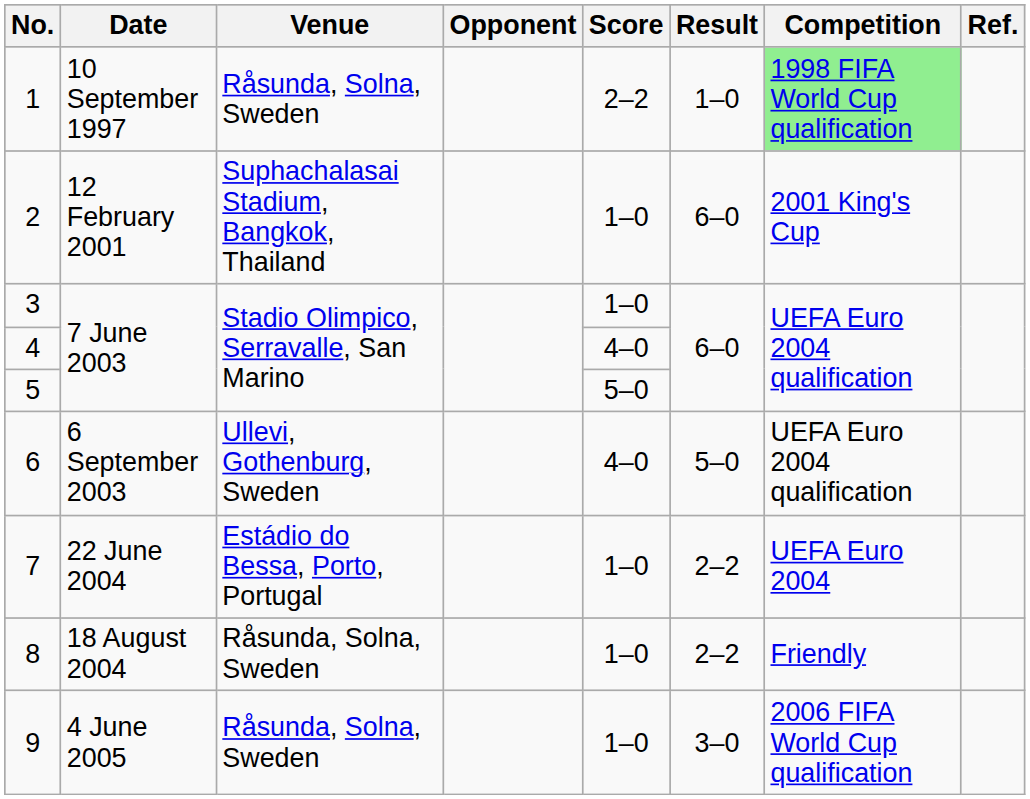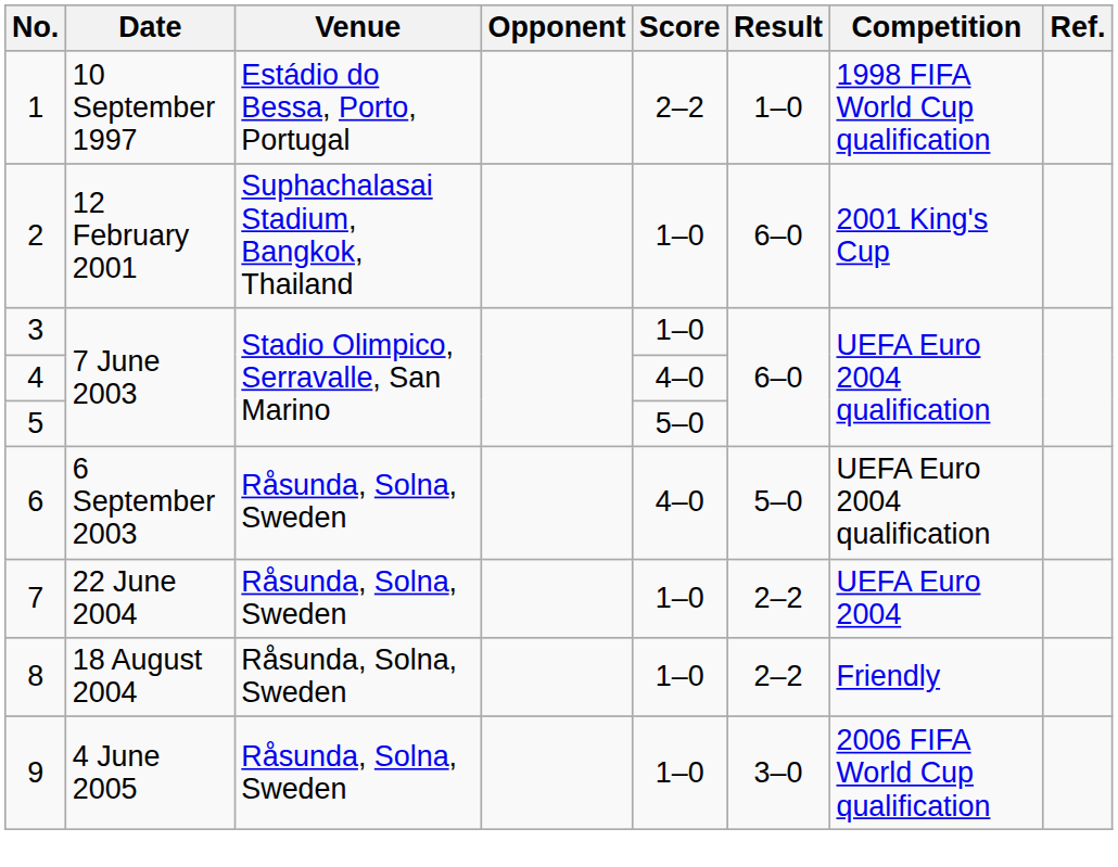1 | Venue: Råsunda, Solna, Sweden -> Estádio do Bessa, Porto, Portugal
1 | Competition: lightgreen background -> no background
6 | Venue: Ullevi, Gothenburg, Sweden -> Råsunda, Solna, Sweden
7 | Venue: Estádio do Bessa, Porto, Portugal -> Råsunda, Solna, Sweden
